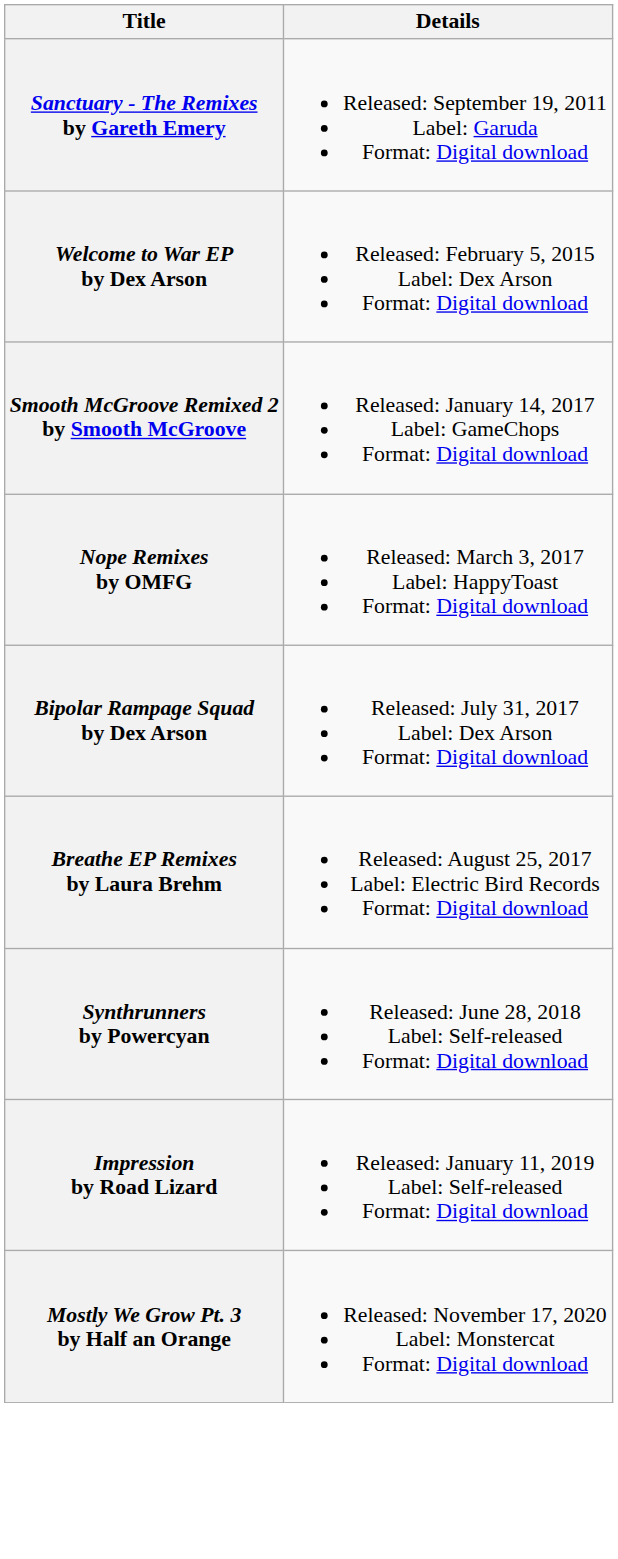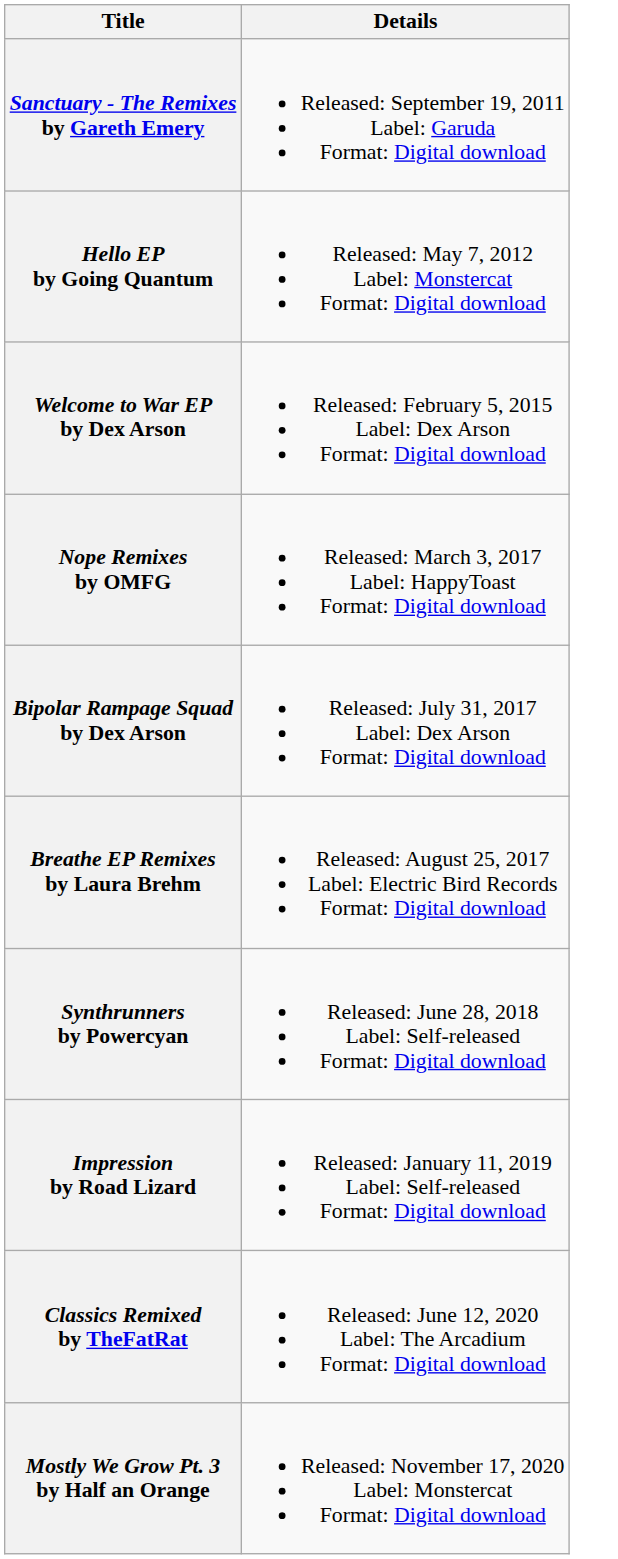+ row: Hello EP by Going Quantum | Released: May 7, 2012 Label: Monstercat Format: Digital download
- row: Smooth McGroove Remixed 2 by Smooth McGroove | Released: January 14, 2017 Label: GameChops Format: Digital download
+ row: Classics Remixed by TheFatRat | Released: June 12, 2020 Label: The Arcadium Format: Digital download
